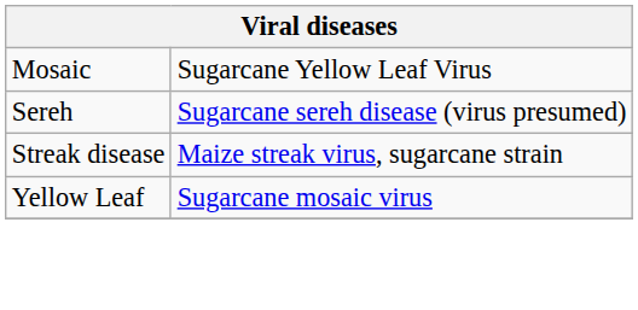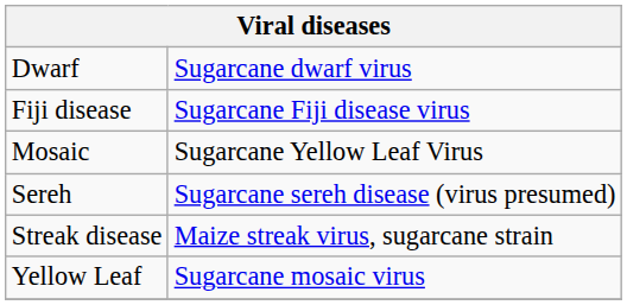+ row: Dwarf | Sugarcane dwarf virus
+ row: Fiji disease | Sugarcane Fiji disease virus
